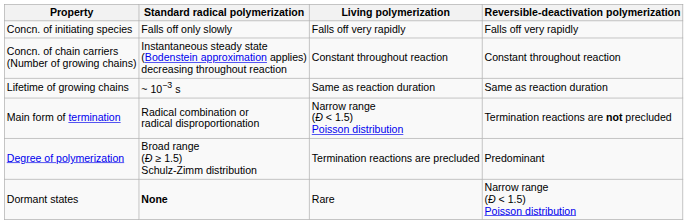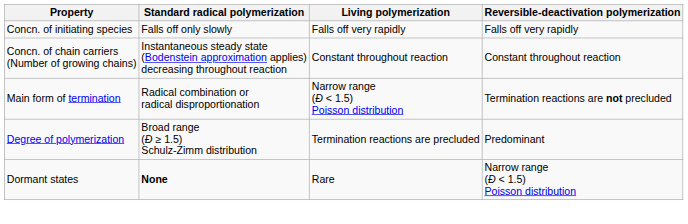- row: Lifetime of growing chains | ~ 10−3 s | Same as reaction duration | Same as reaction duration
